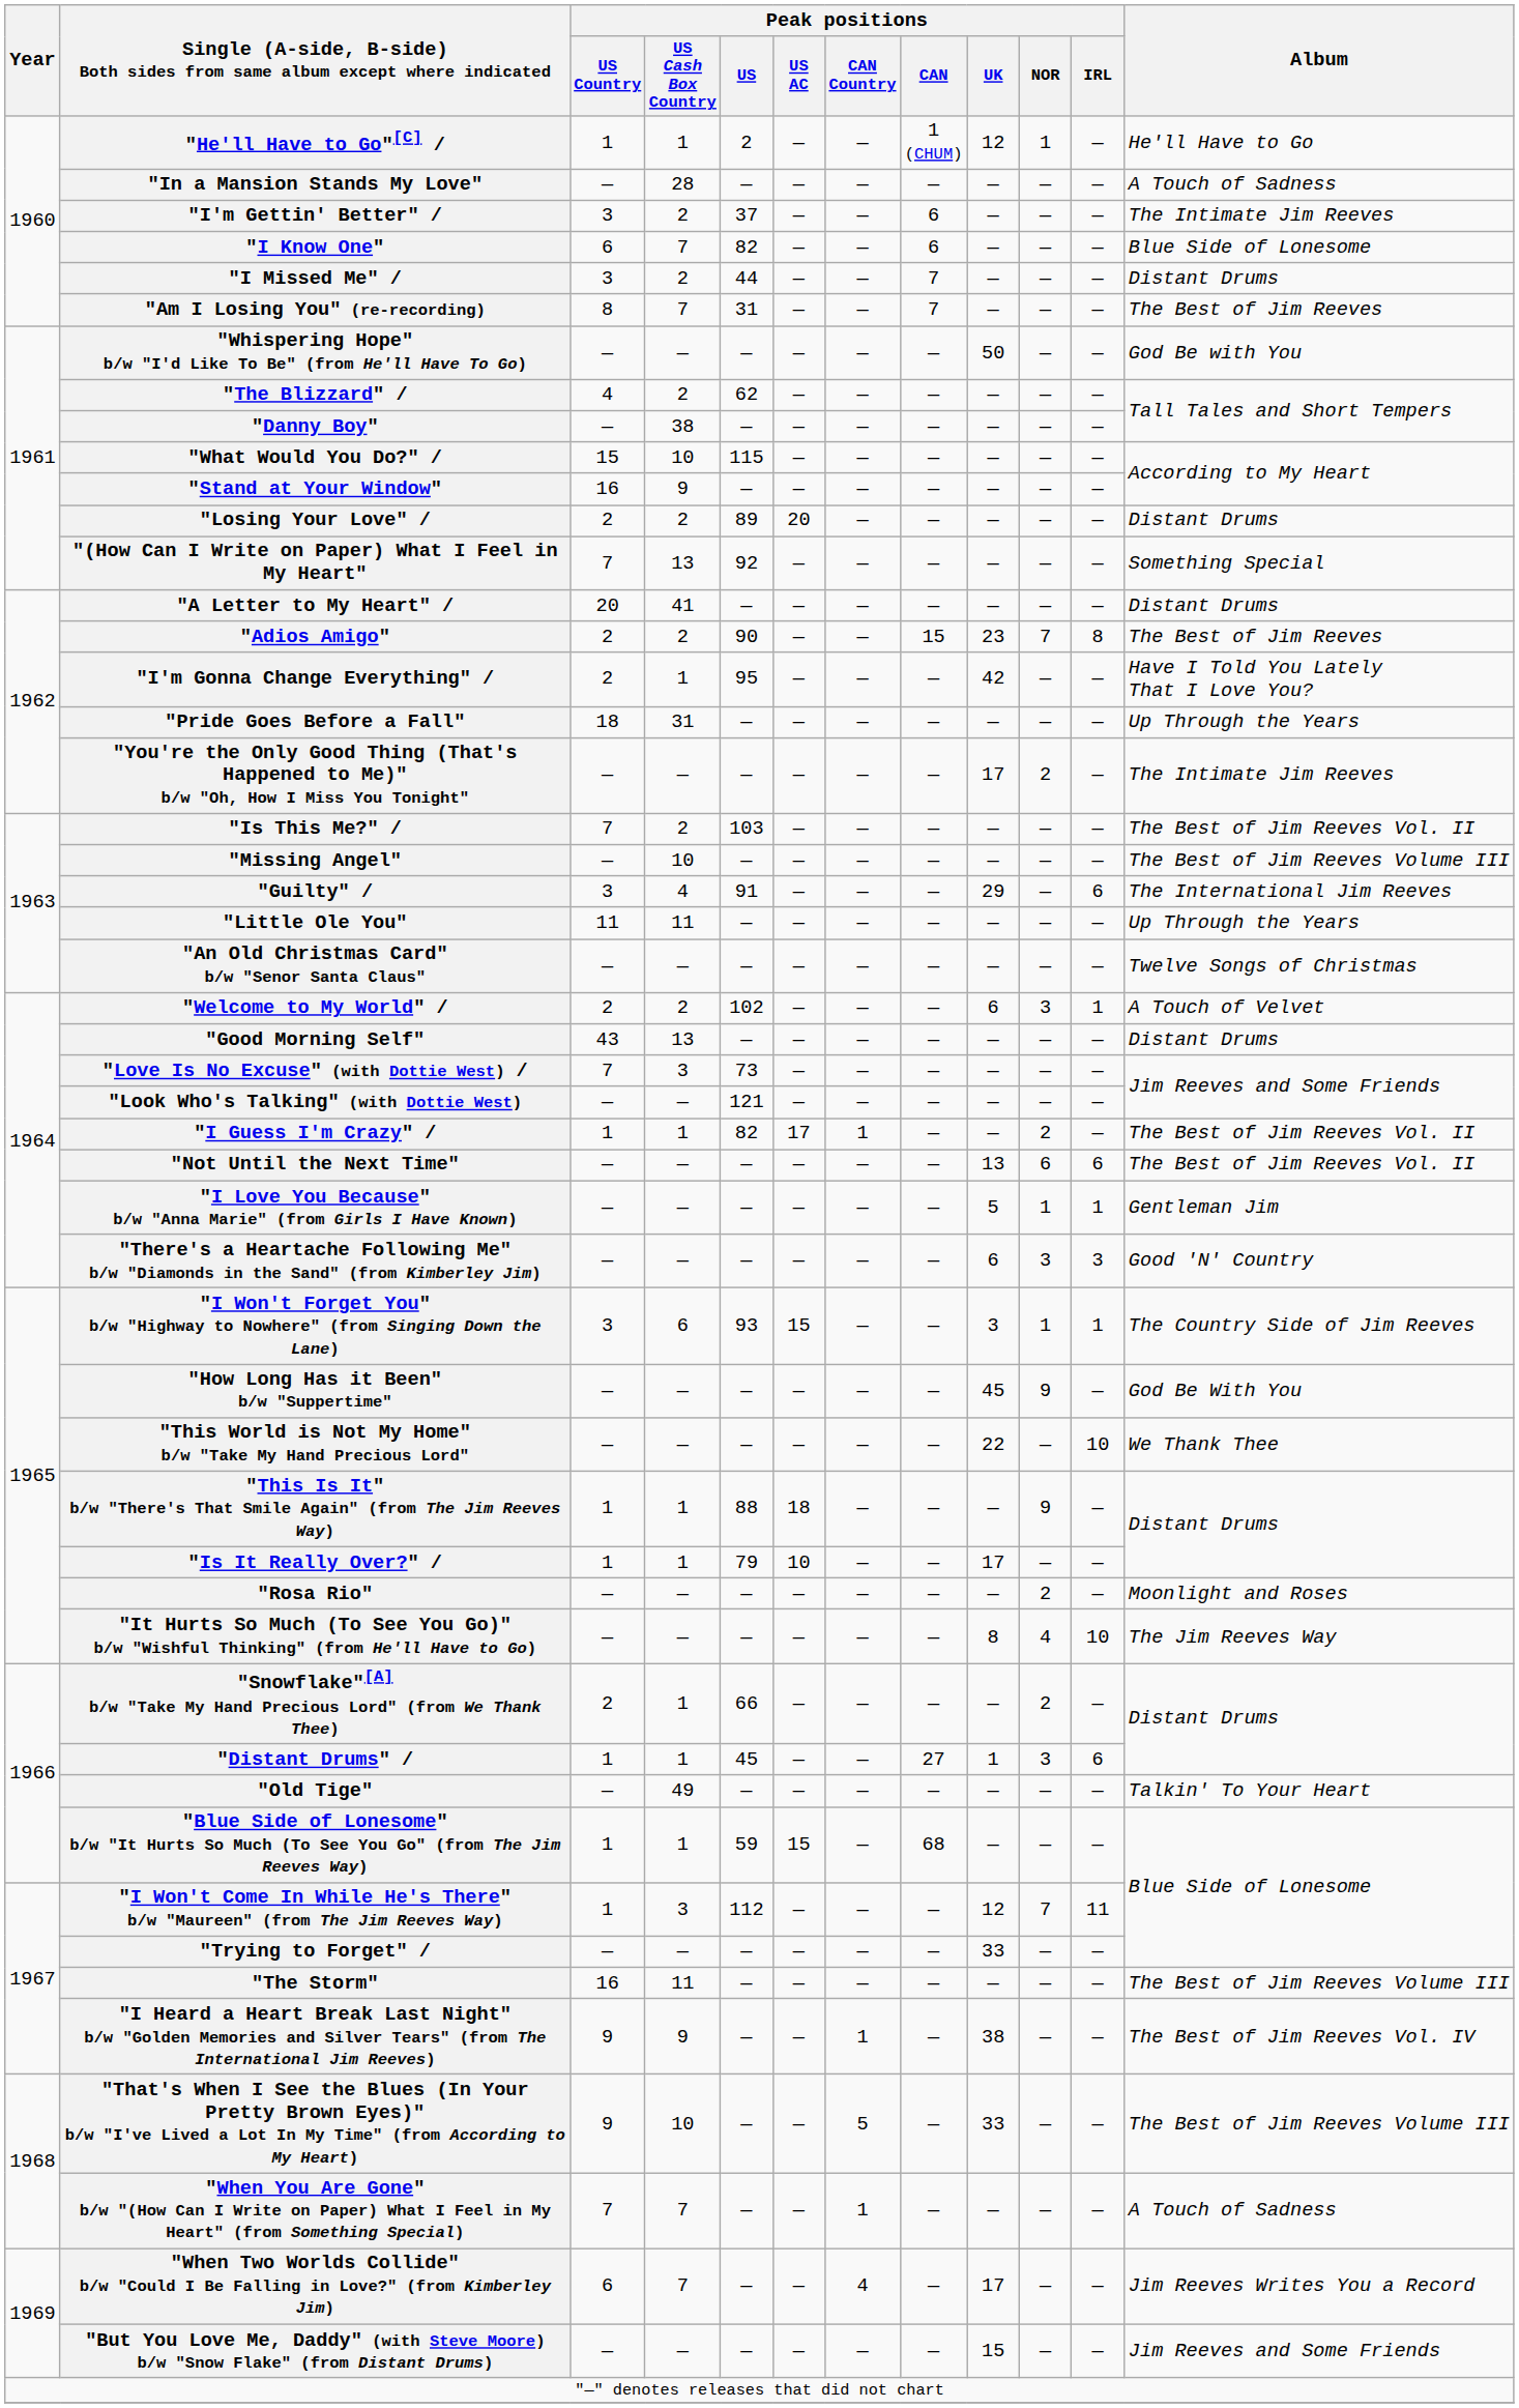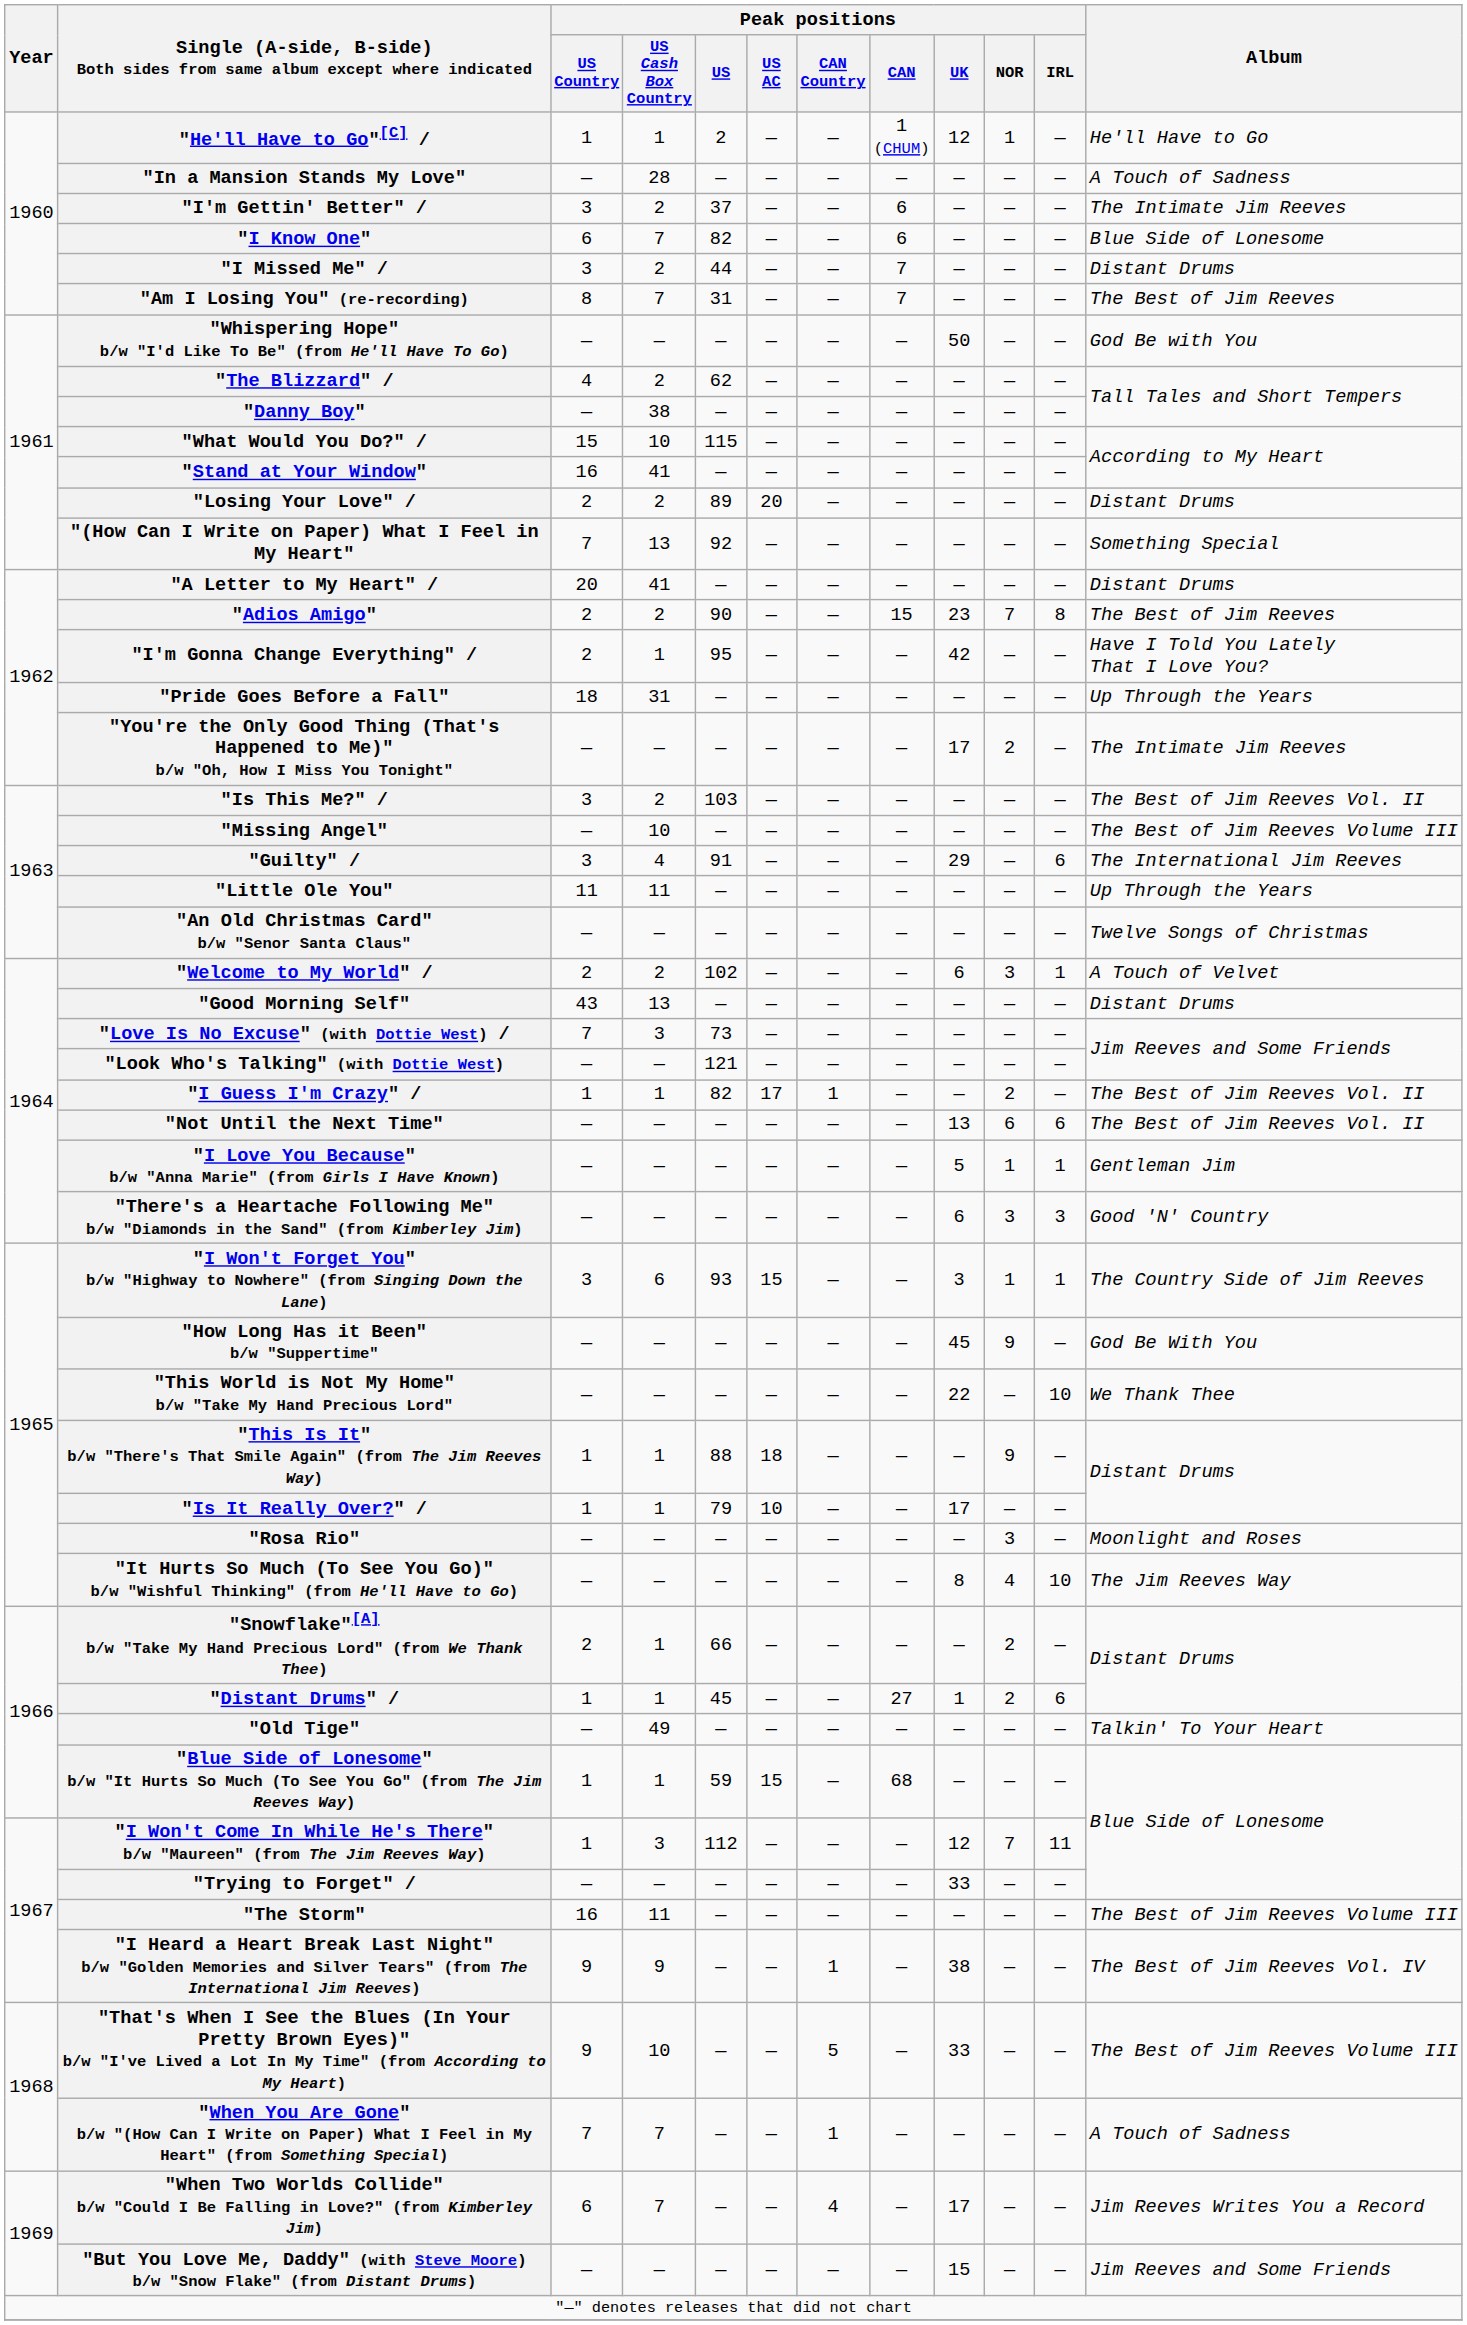"Stand at Your Window" | Peak positions / US Cash Box Country: 9 -> 41
"Is This Me?" / | Peak positions / US Country: 7 -> 3
"Rosa Rio" | Peak positions / NOR: 2 -> 3
"Distant Drums" / | Peak positions / NOR: 3 -> 2
